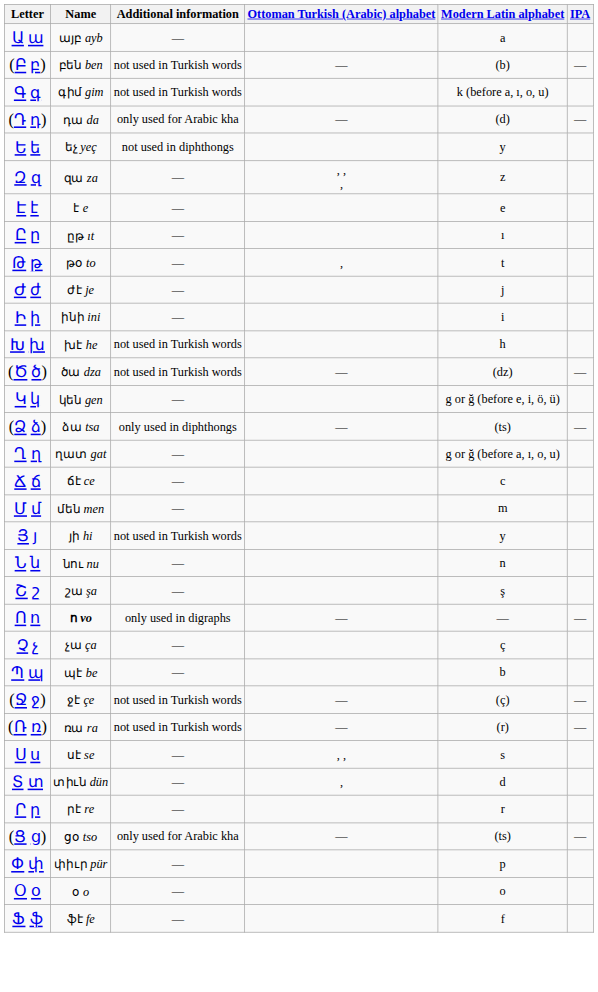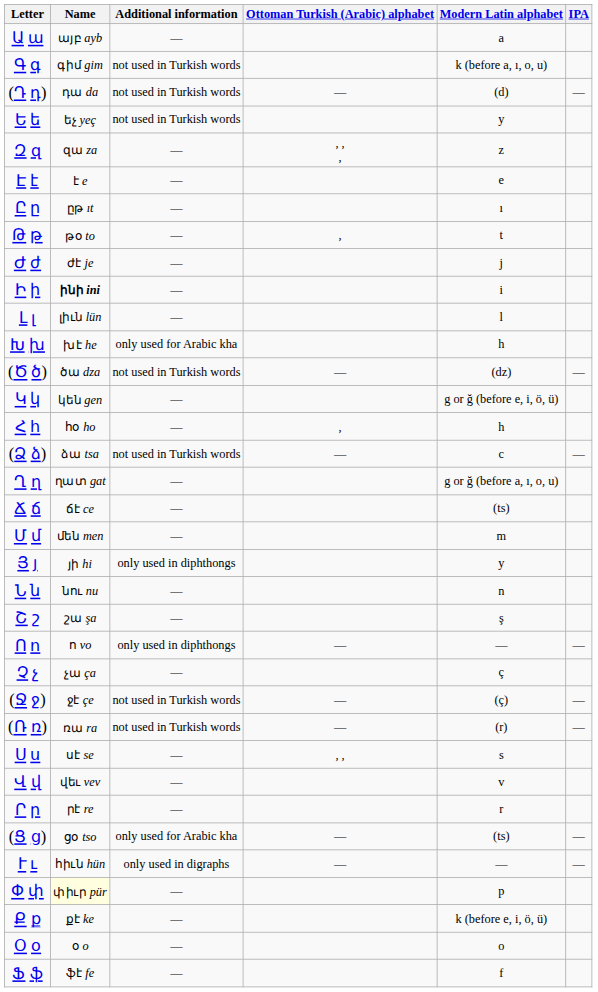- row: (Բ բ) | բեն ben | not used in Turkish words | — | (b) | —
(Դ դ) | Additional information: only used for Arabic kha -> not used in Turkish words
Ե ե | Additional information: not used in diphthongs -> not used in Turkish words
Ի ի | Name: normal -> bold
+ row: Լ լ | լիւն lün | — | l
Խ խ | Additional information: not used in Turkish words -> only used for Arabic kha
+ row: Հ հ | հօ ho | — | , | h
(Ձ ձ) | Additional information: only used in diphthongs -> not used in Turkish words
(Ձ ձ) | Modern Latin alphabet: (ts) -> c
Ճ ճ | Modern Latin alphabet: c -> (ts)
Յ յ | Additional information: not used in Turkish words -> only used in diphthongs
Ո ո | Name: bold -> normal
Ո ո | Additional information: only used in digraphs -> only used in diphthongs
- row: Պ պ | պէ be | — | b
+ row: Վ վ | վեւ vev | — | v
- row: Տ տ | տիւն dün | — | , | d
+ row: Ւ ւ | հիւն hün | only used in digraphs | — | — | —
Փ փ | Name: no background -> lightyellow background
+ row: Ք ք | քէ ke | — | k (before e, i, ö, ü)
